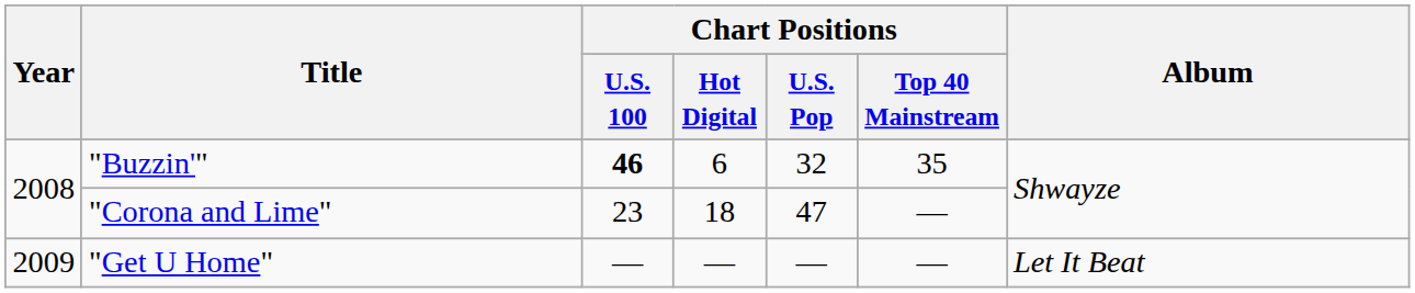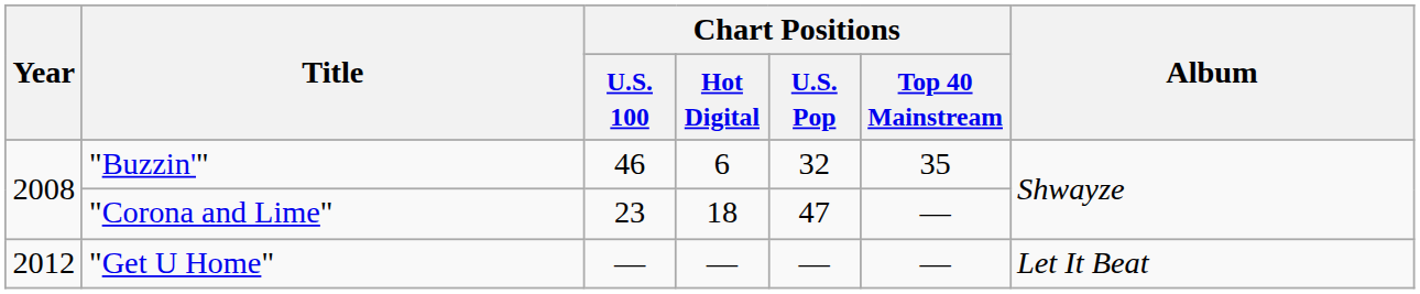"Buzzin'" | Chart Positions / U.S. 100: bold -> normal
"Get U Home" | Year: 2009 -> 2012
